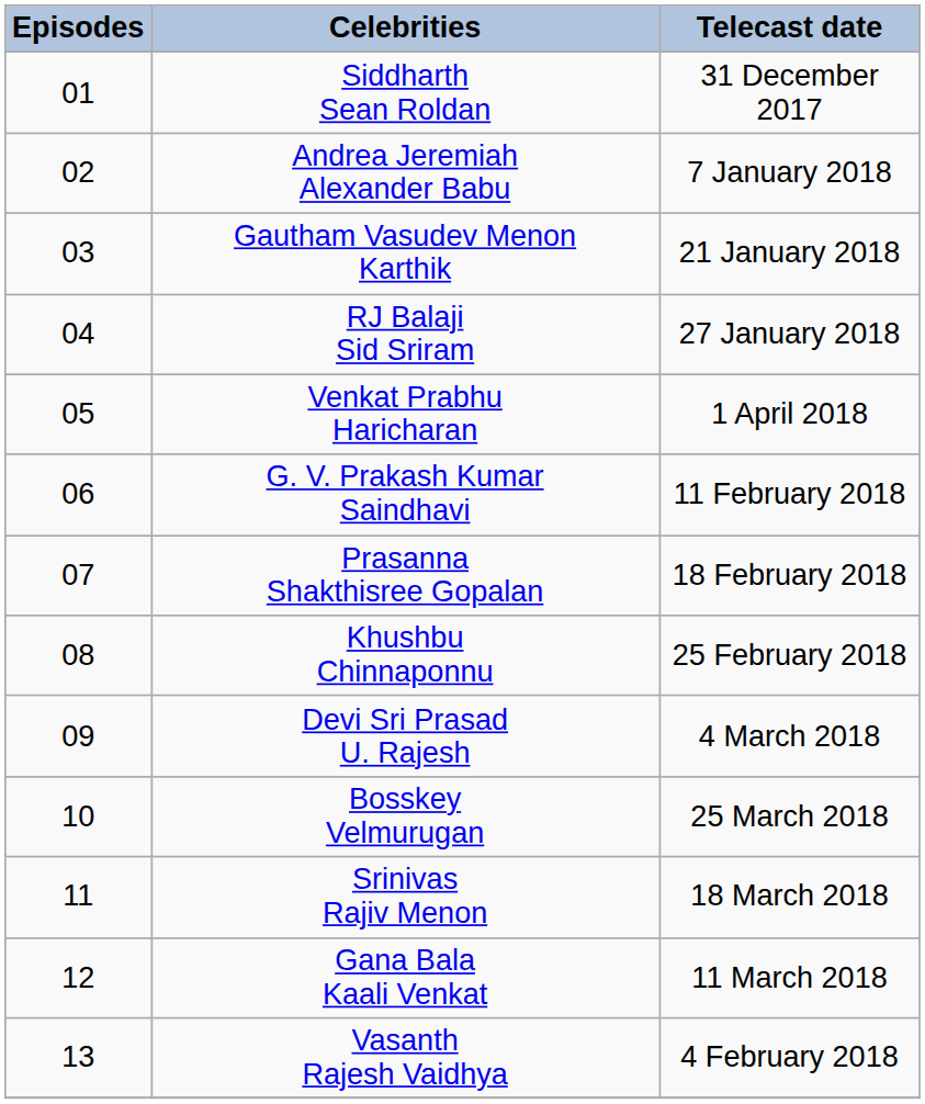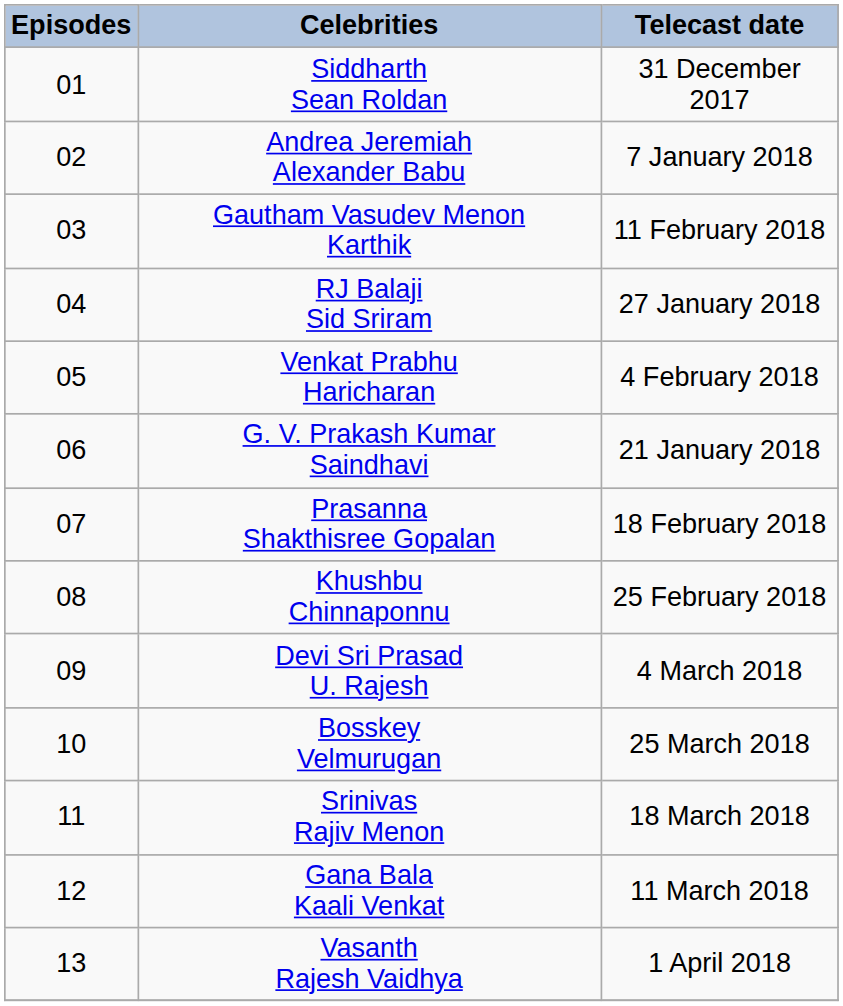Gautham Vasudev Menon Karthik | Telecast date: 21 January 2018 -> 11 February 2018
Venkat Prabhu Haricharan | Telecast date: 1 April 2018 -> 4 February 2018
G. V. Prakash Kumar Saindhavi | Telecast date: 11 February 2018 -> 21 January 2018
Vasanth Rajesh Vaidhya | Telecast date: 4 February 2018 -> 1 April 2018
